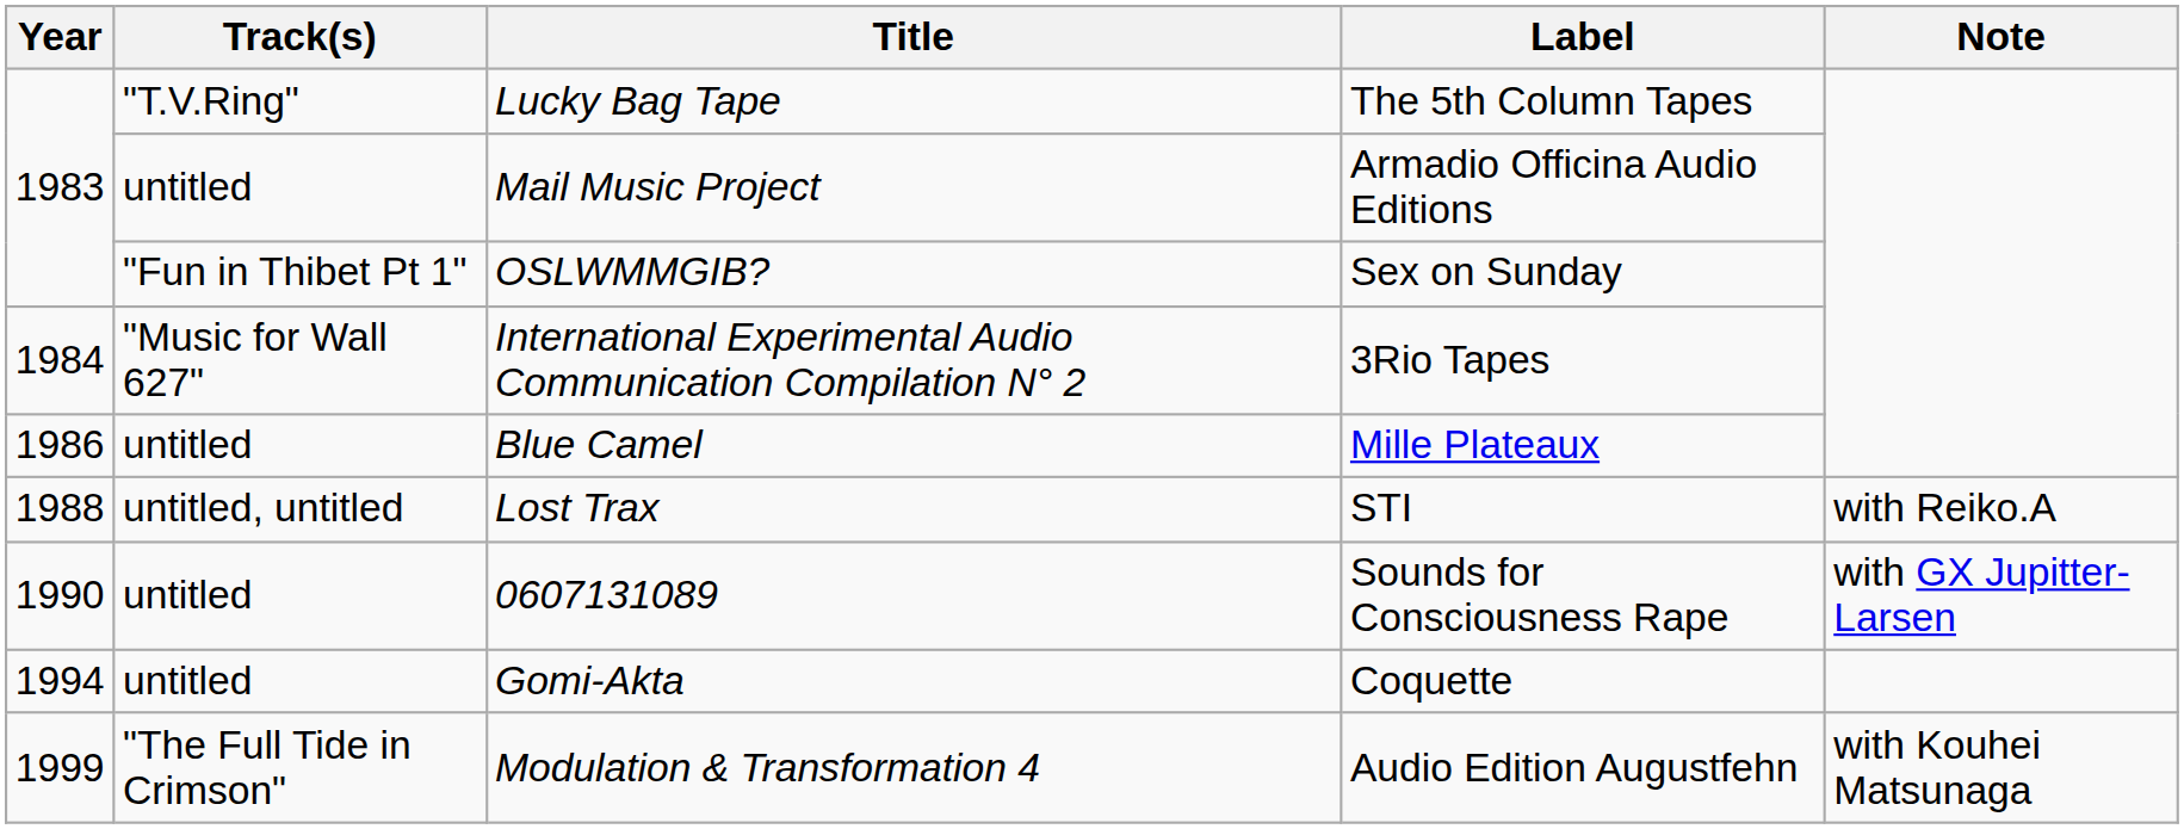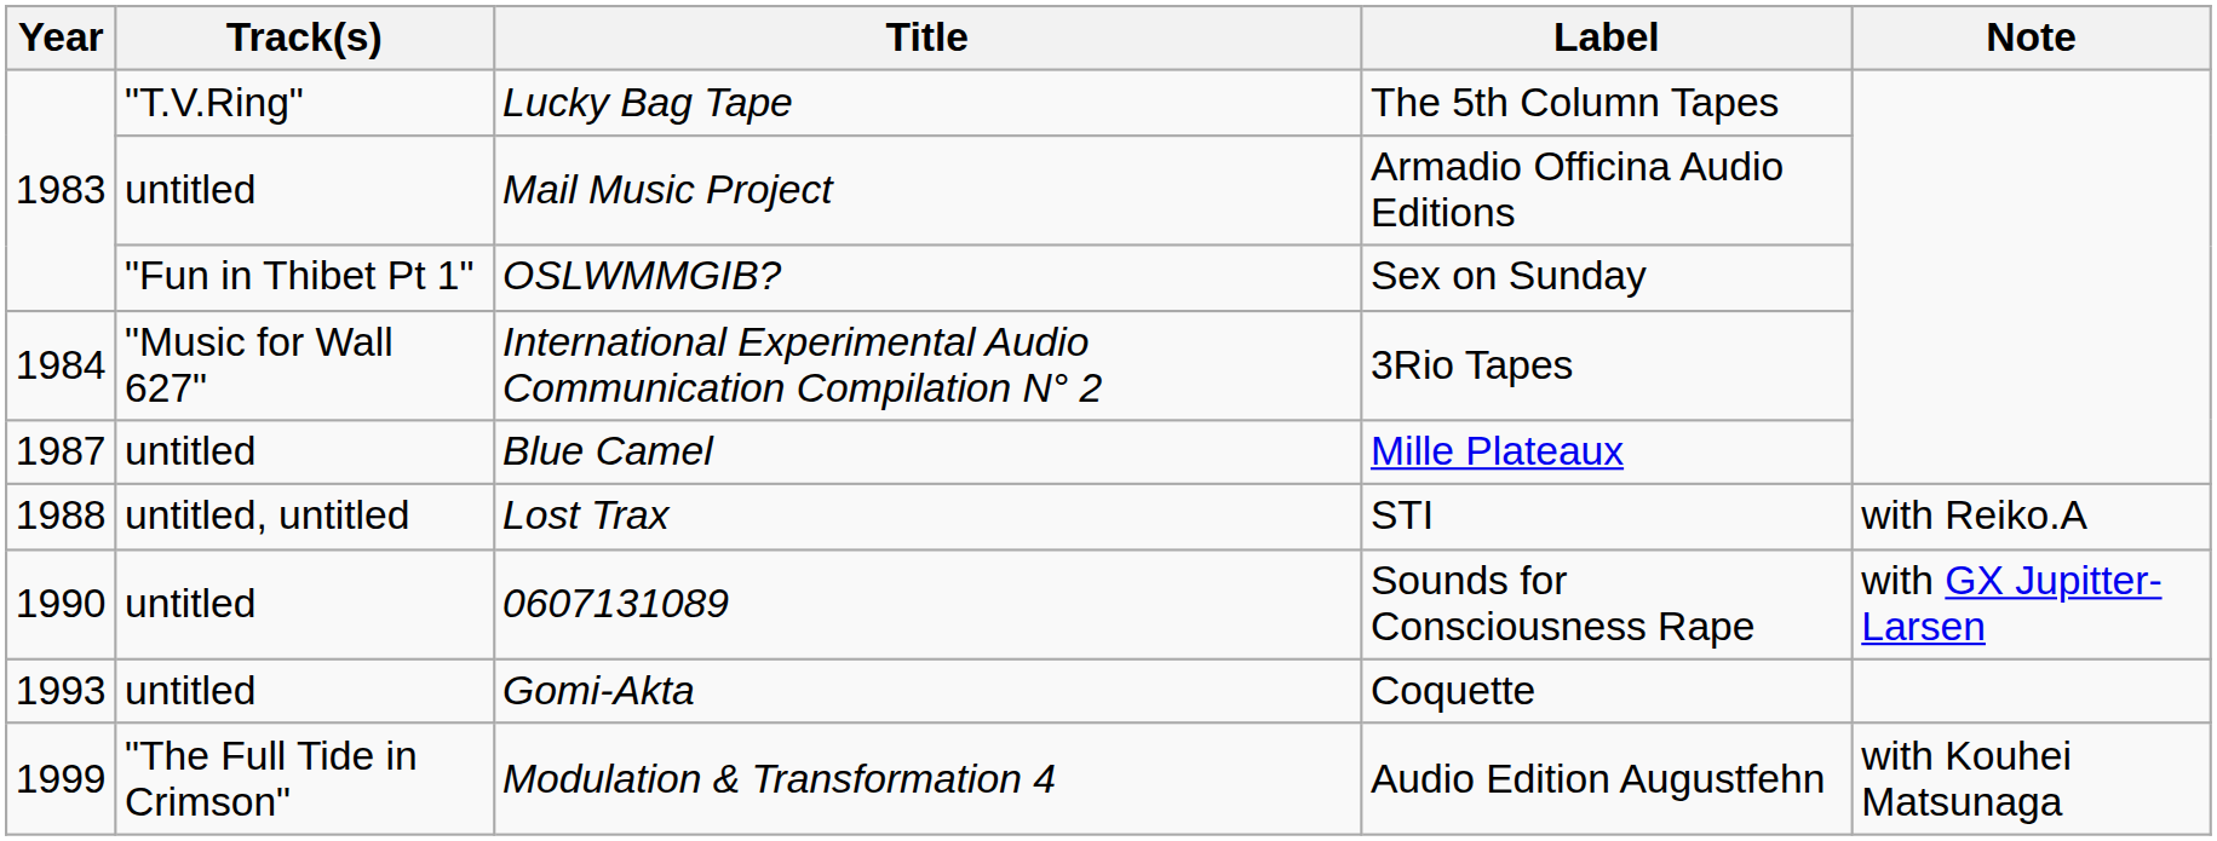Blue Camel | Year: 1986 -> 1987
Gomi-Akta | Year: 1994 -> 1993
